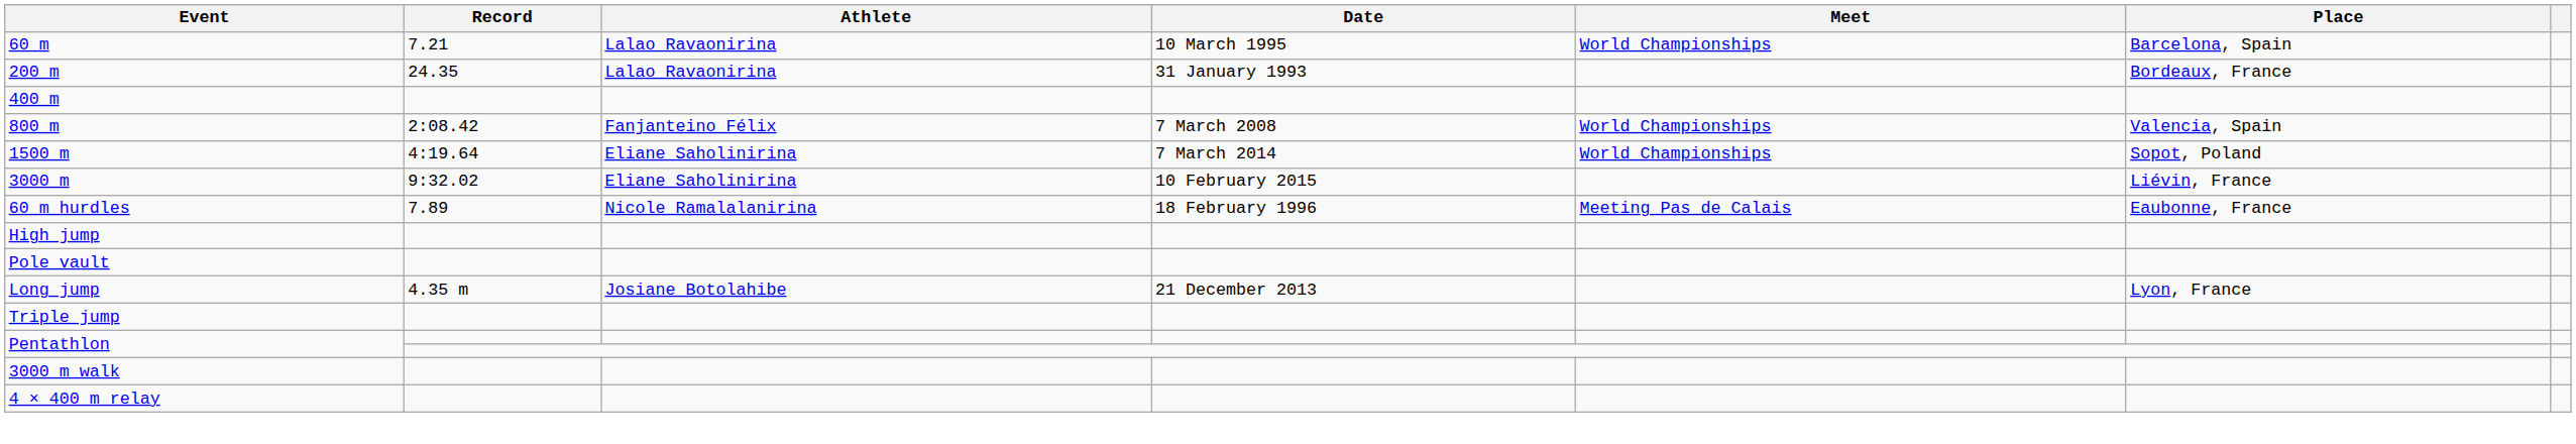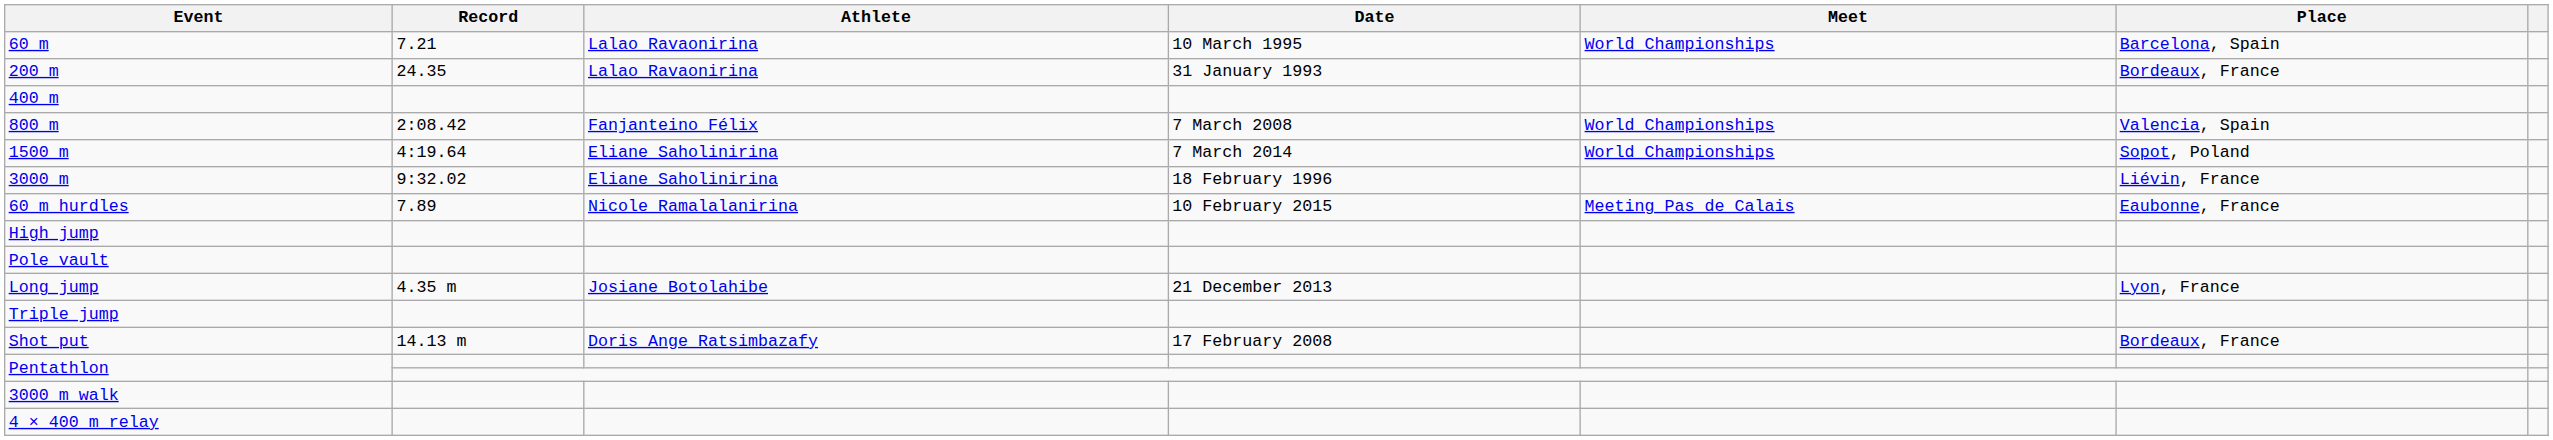3000 m | Date: 10 February 2015 -> 18 February 1996
60 m hurdles | Date: 18 February 1996 -> 10 February 2015
+ row: Shot put | 14.13 m | Doris Ange Ratsimbazafy | 17 February 2008 | Bordeaux, France
